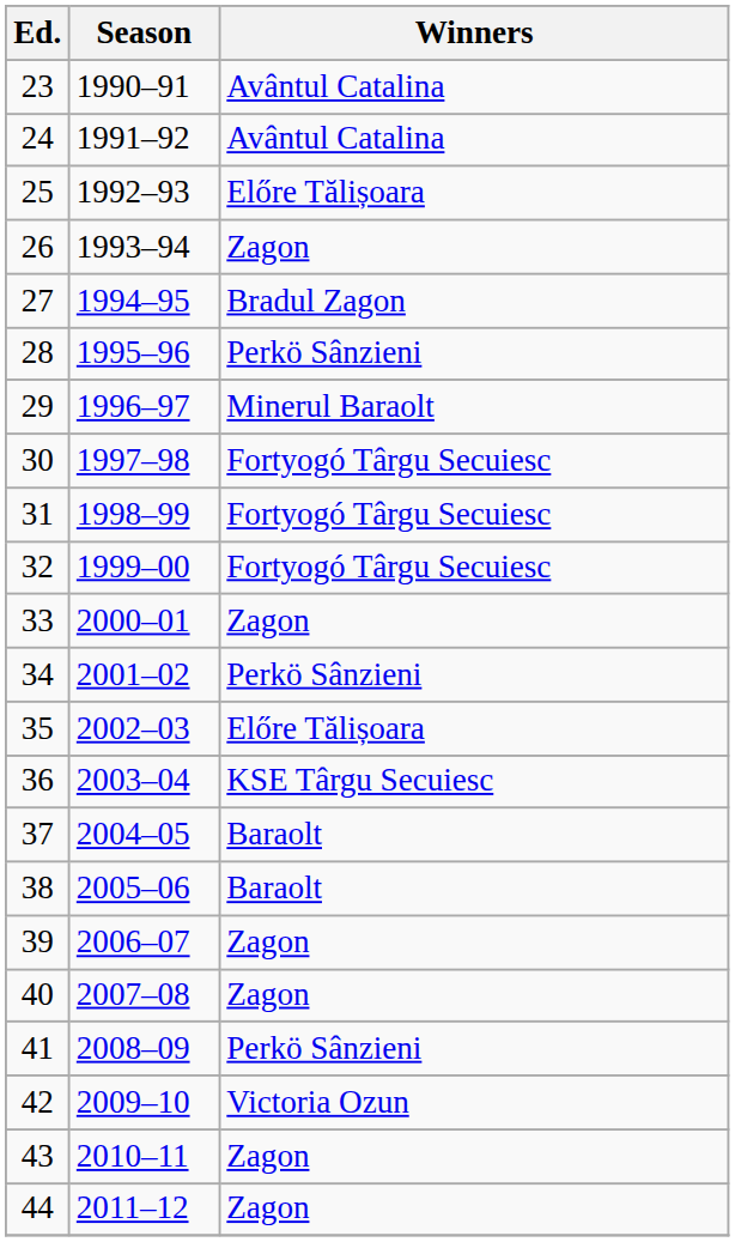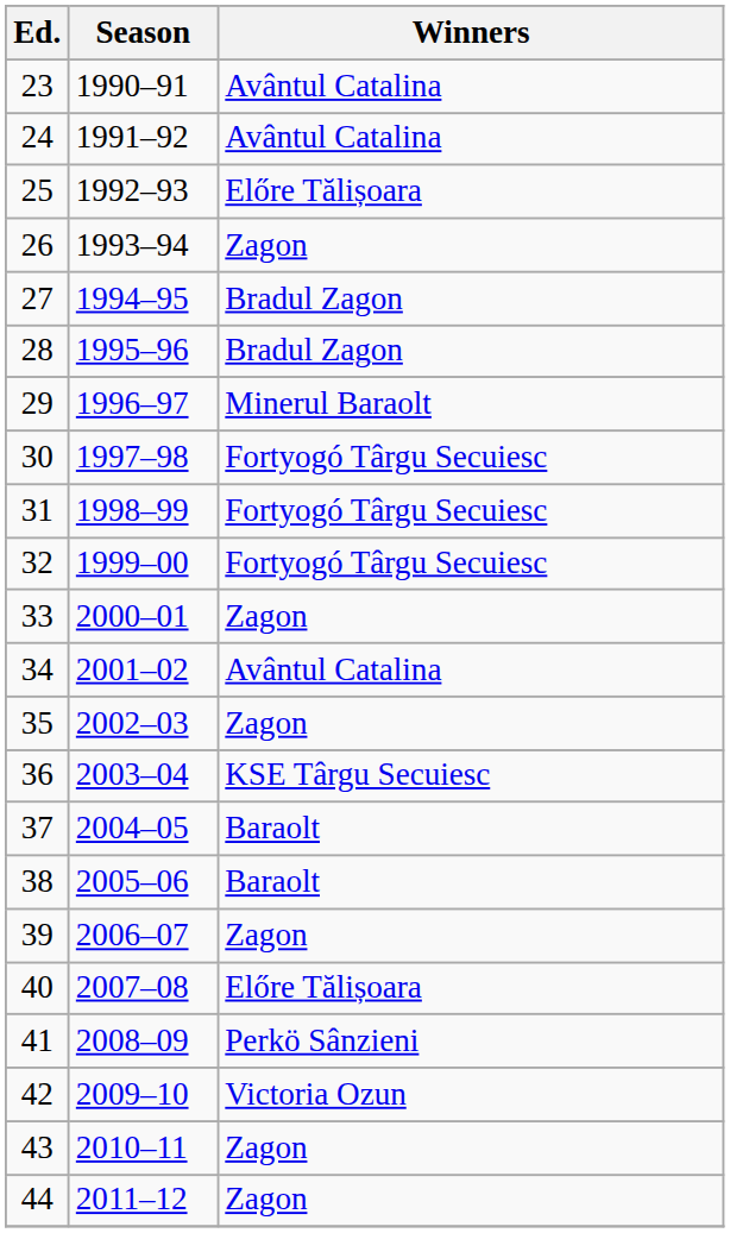28 | Winners: Perkö Sânzieni -> Bradul Zagon
34 | Winners: Perkö Sânzieni -> Avântul Catalina
35 | Winners: Előre Tălișoara -> Zagon
40 | Winners: Zagon -> Előre Tălișoara
